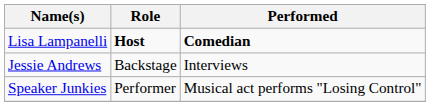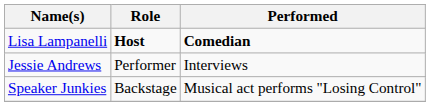Jessie Andrews | Role: Backstage -> Performer
Speaker Junkies | Role: Performer -> Backstage
